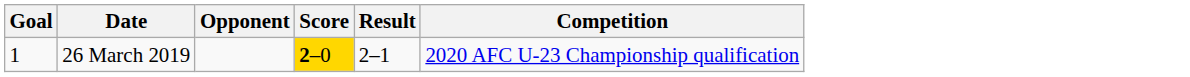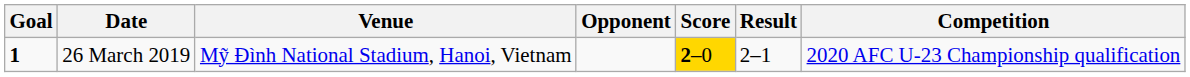+ column: Venue | Mỹ Đình National Stadium, Hanoi, Vietnam
26 March 2019 | Goal: normal -> bold
